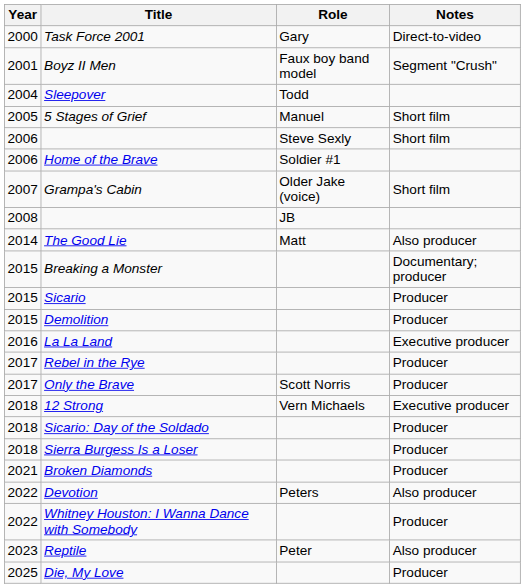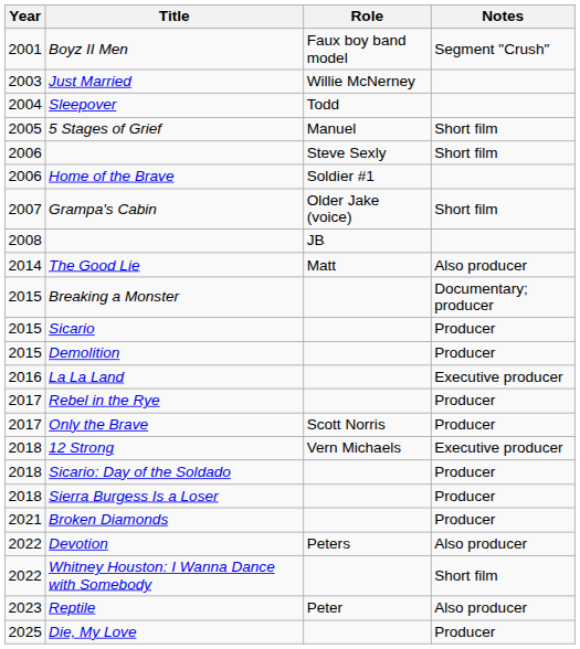- row: 2000 | Task Force 2001 | Gary | Direct-to-video
+ row: 2003 | Just Married | Willie McNerney
Whitney Houston: I Wanna Dance with Somebody | Notes: Producer -> Short film
